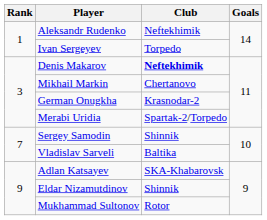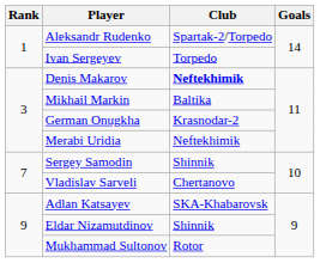Aleksandr Rudenko | Club: Neftekhimik -> Spartak-2/Torpedo
Mikhail Markin | Club: Chertanovo -> Baltika
Merabi Uridia | Club: Spartak-2/Torpedo -> Neftekhimik
Vladislav Sarveli | Club: Baltika -> Chertanovo
